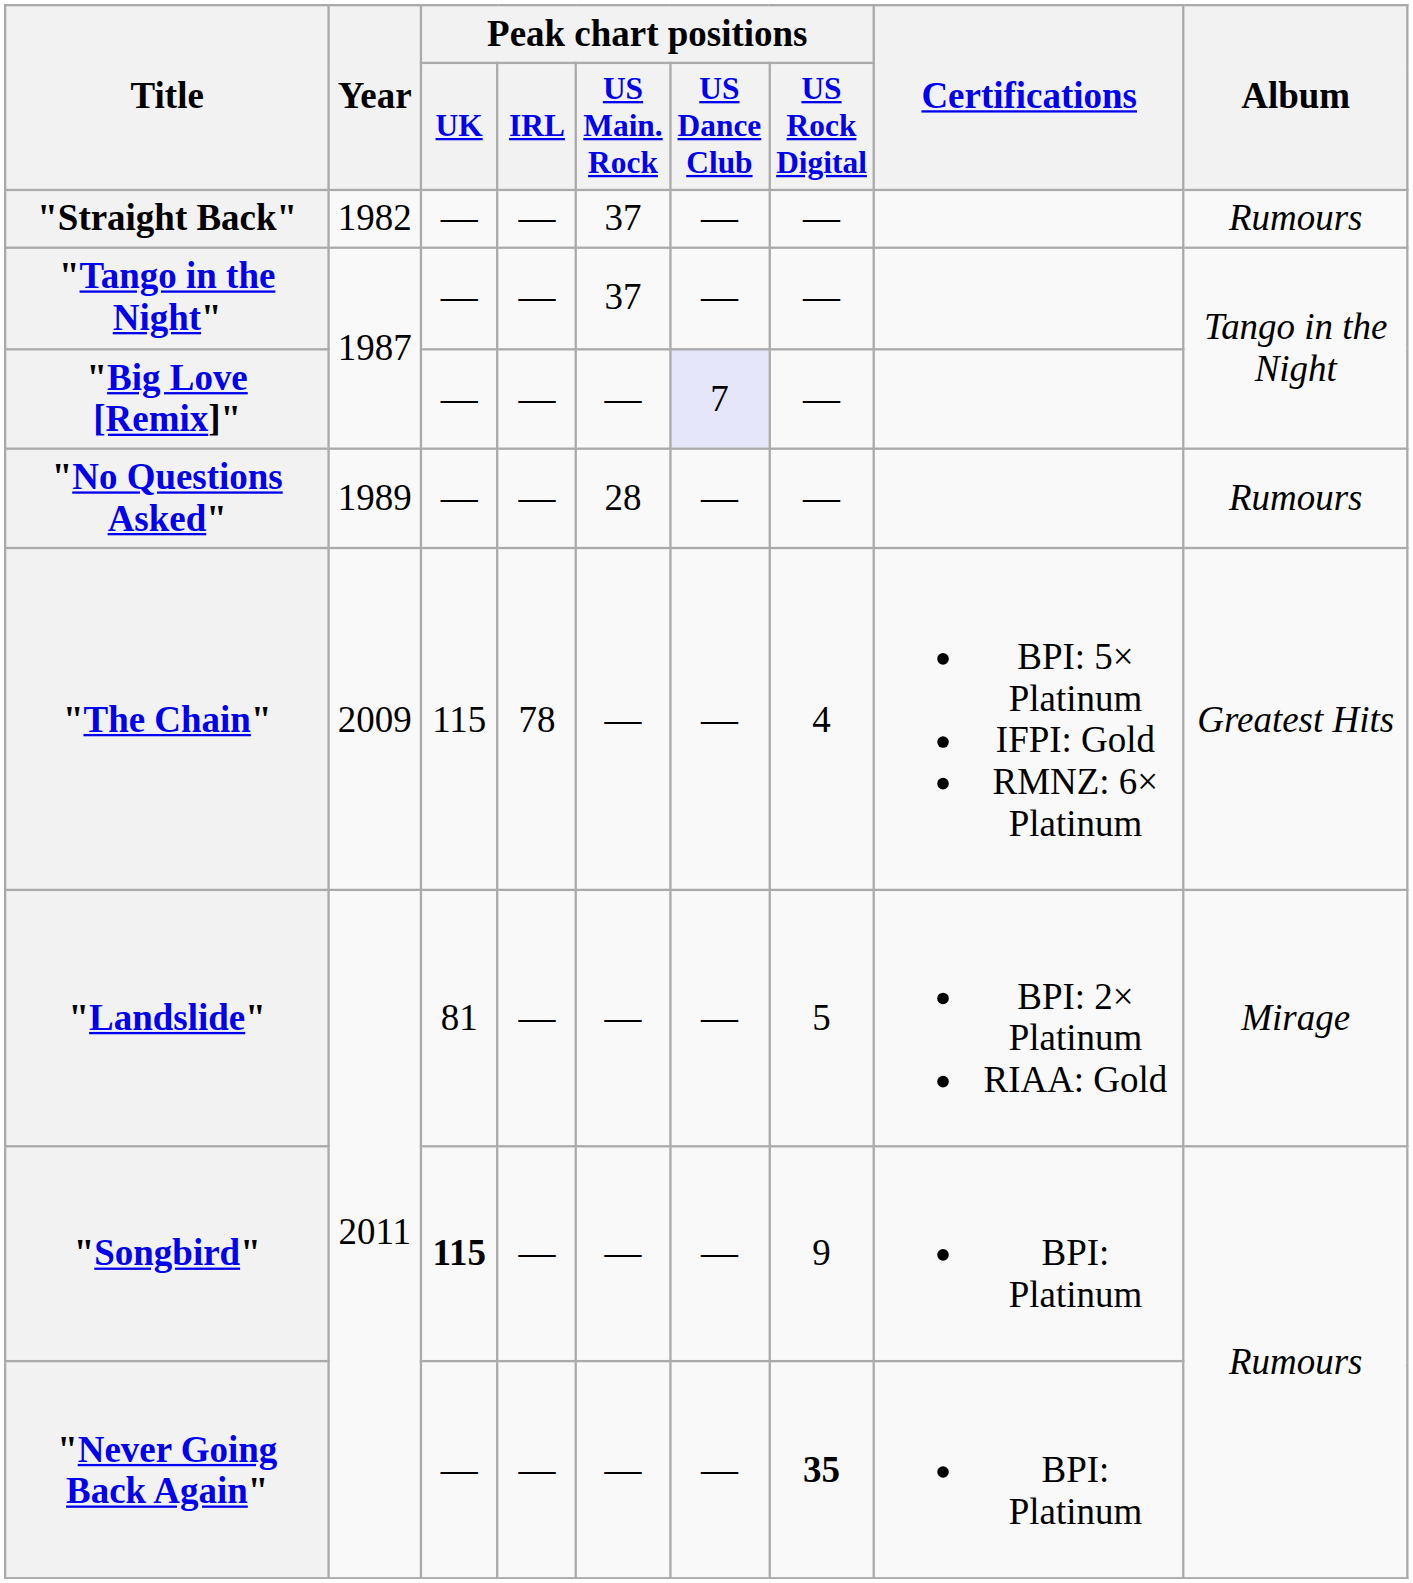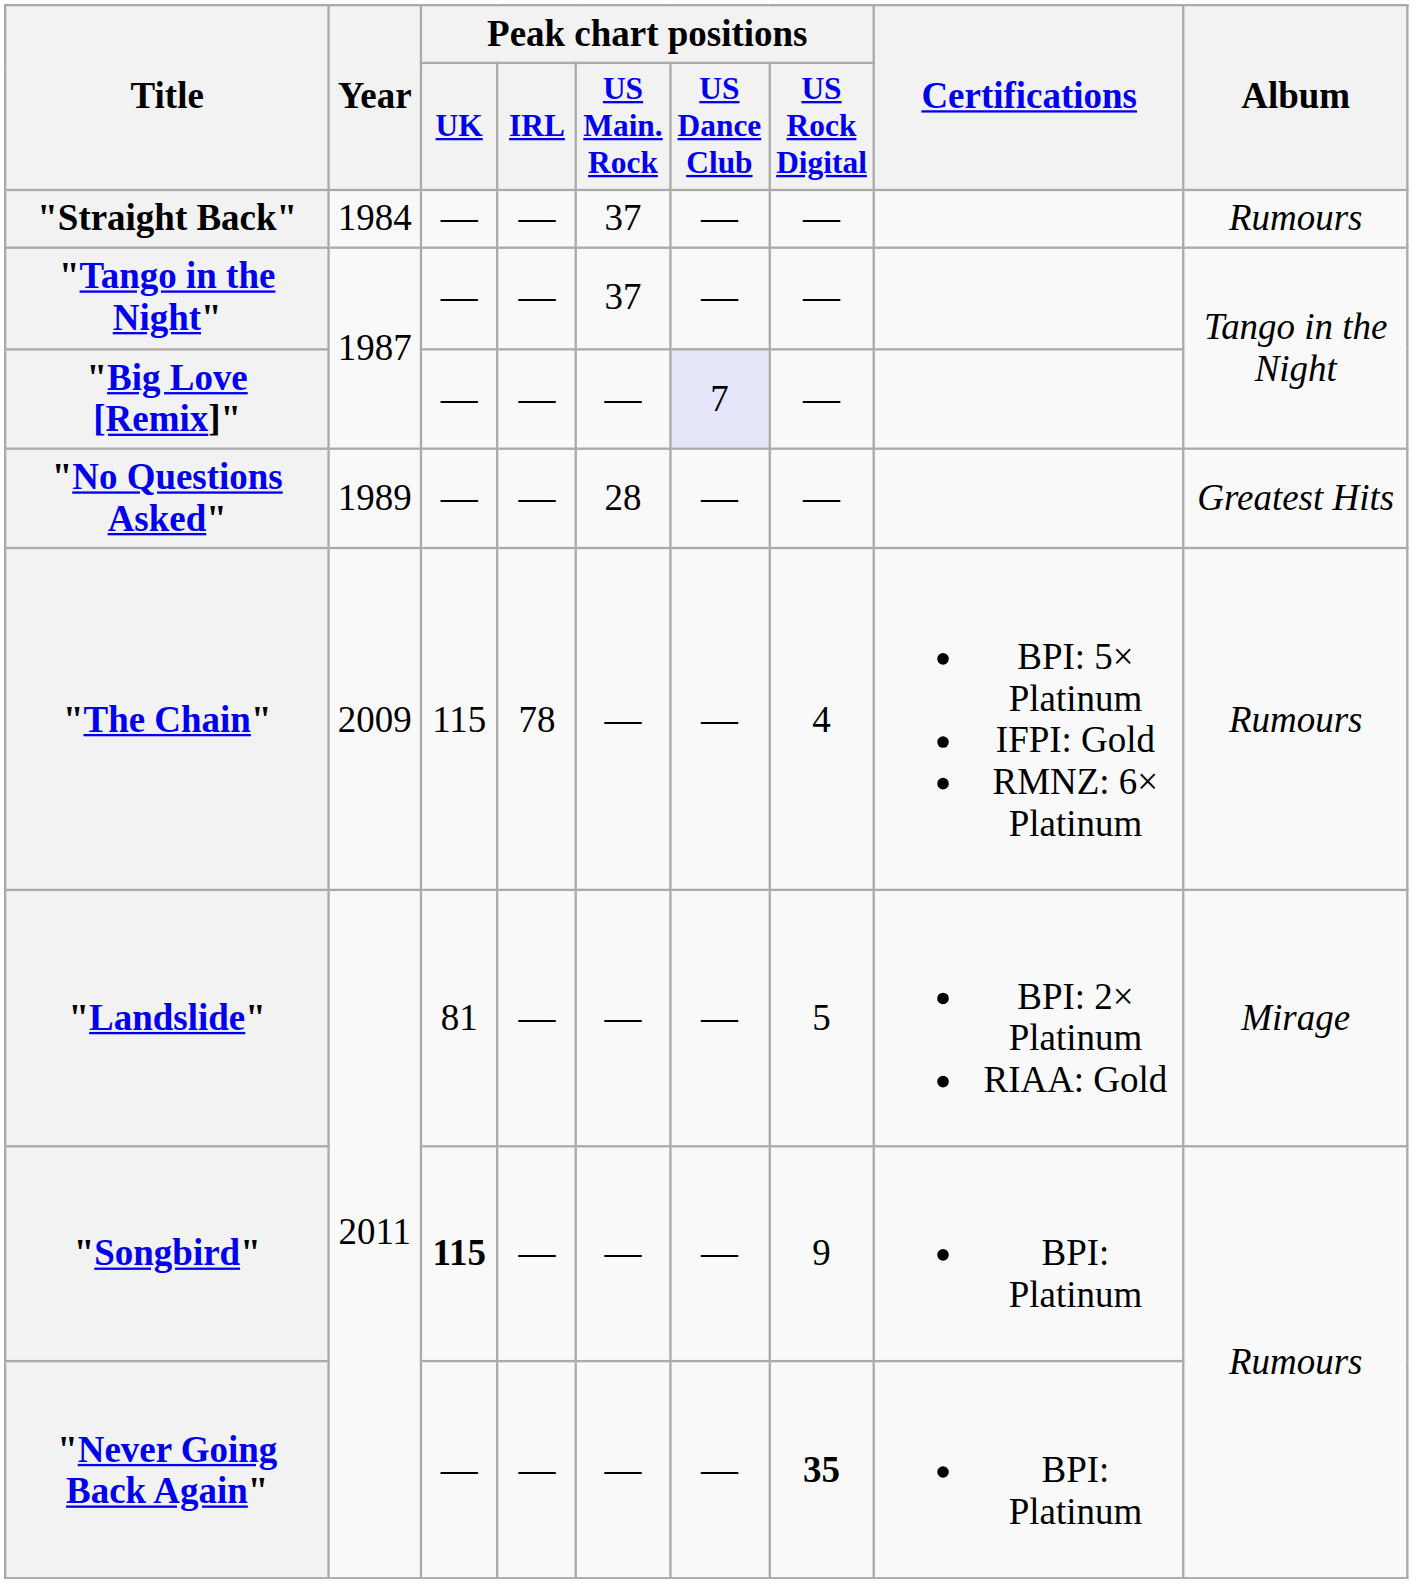"Straight Back" | Year: 1982 -> 1984
"No Questions Asked" | Album: Rumours -> Greatest Hits
"The Chain" | Album: Greatest Hits -> Rumours
